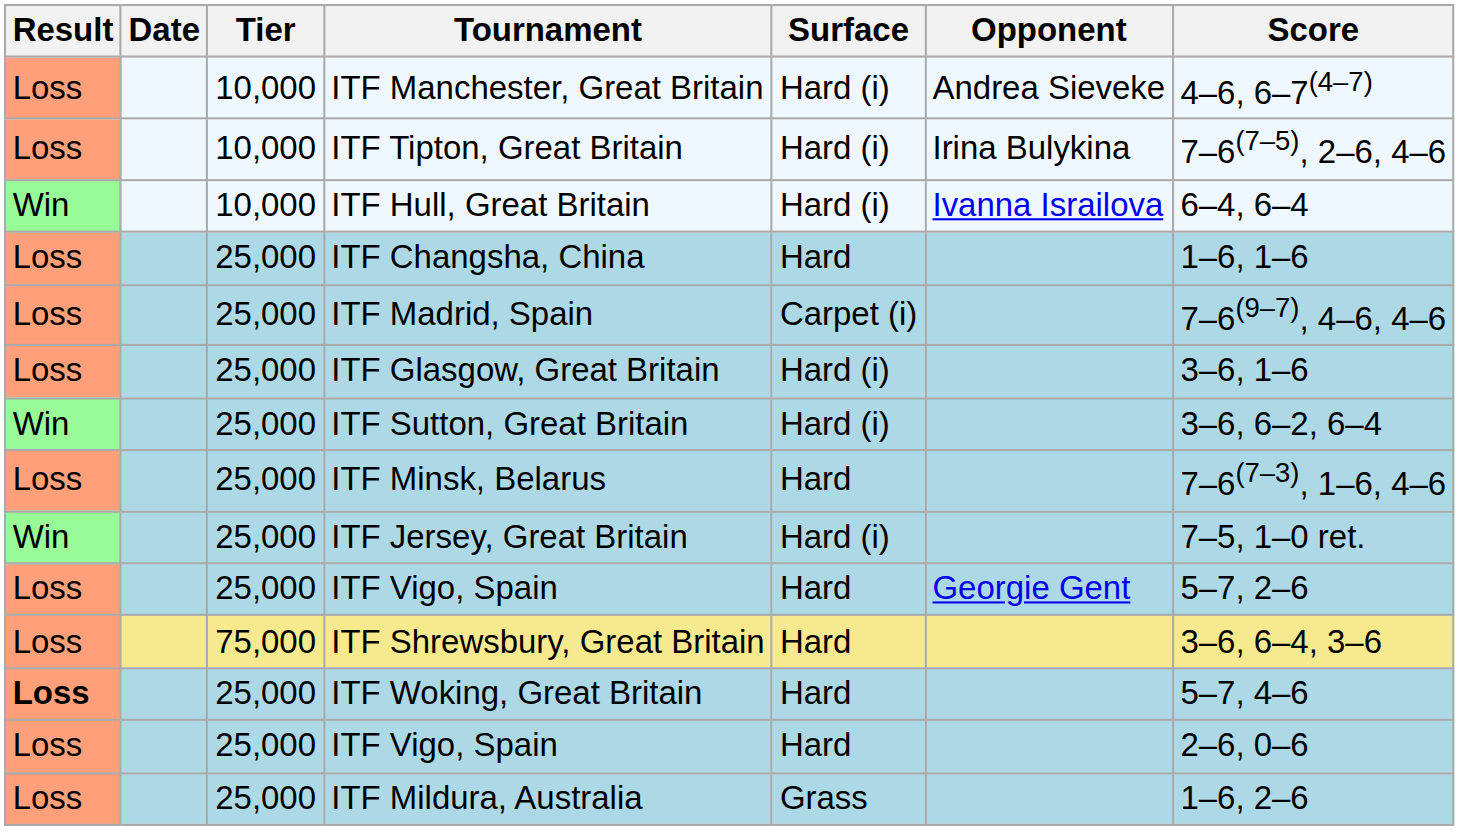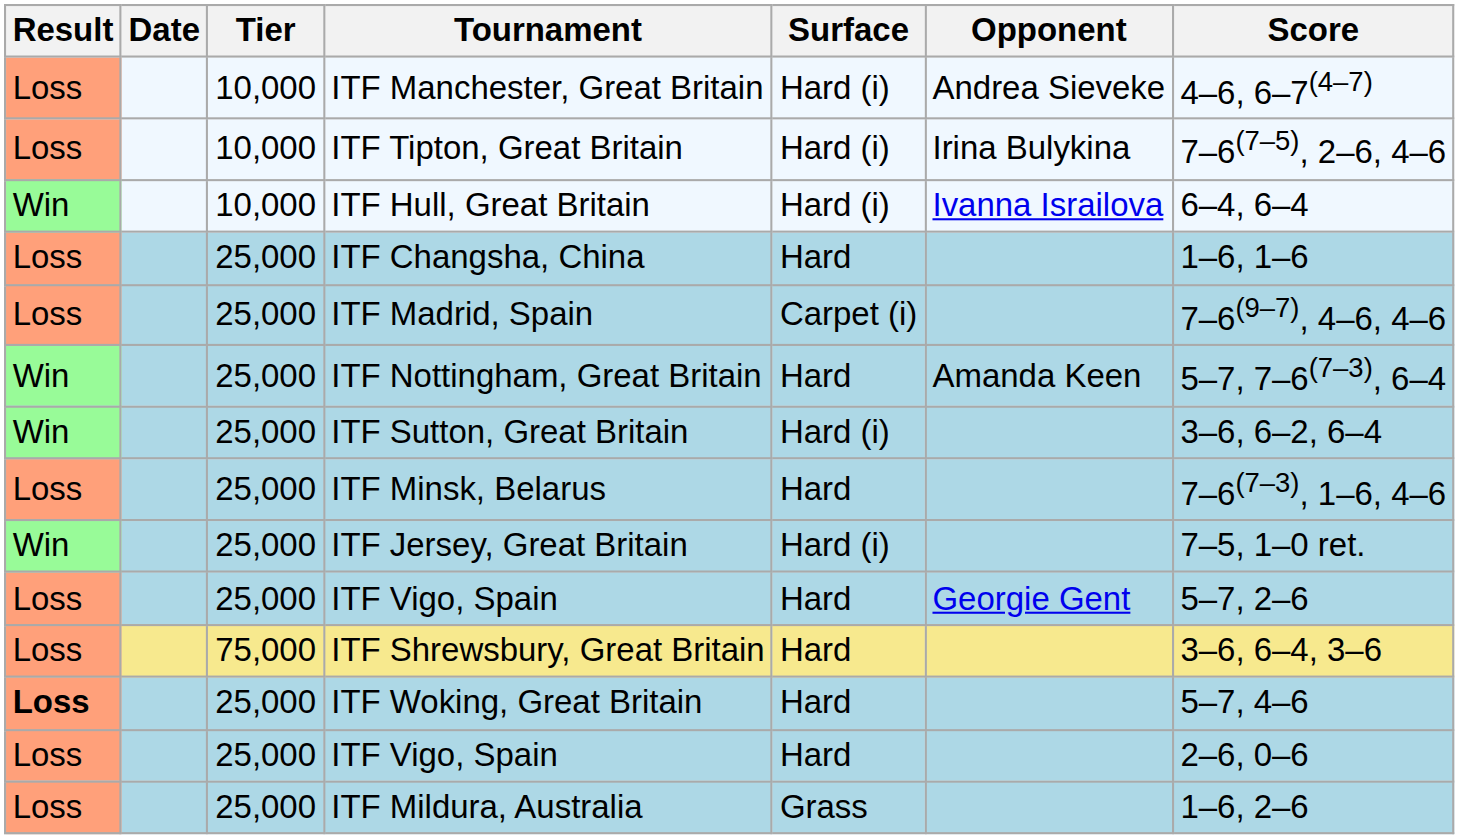+ row: Win | 25,000 | ITF Nottingham, Great Britain | Hard | Amanda Keen | 5–7, 7–6(7–3), 6–4
- row: Loss | 25,000 | ITF Glasgow, Great Britain | Hard (i) | 3–6, 1–6
